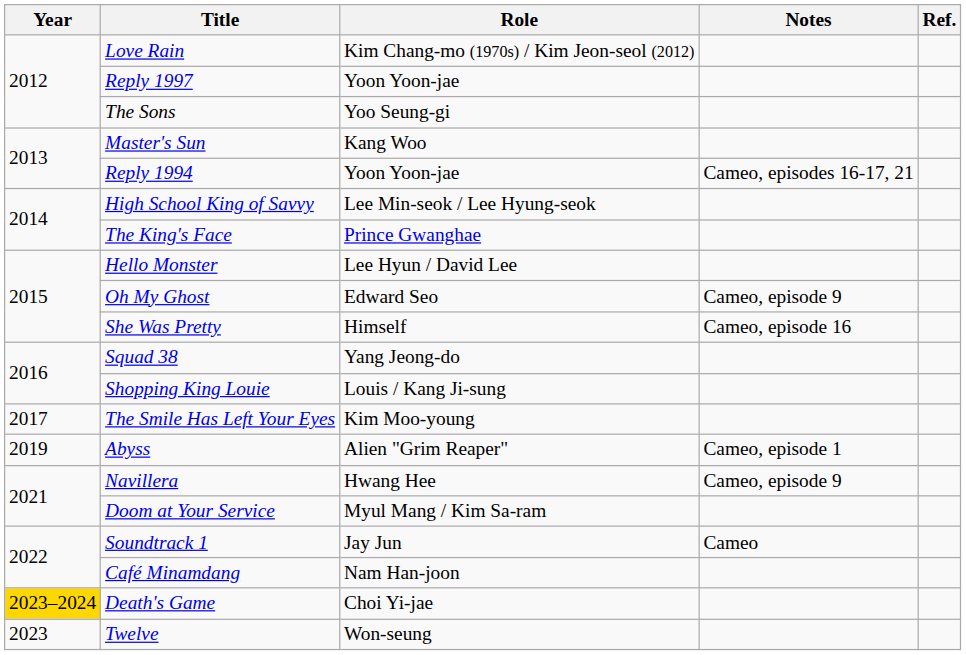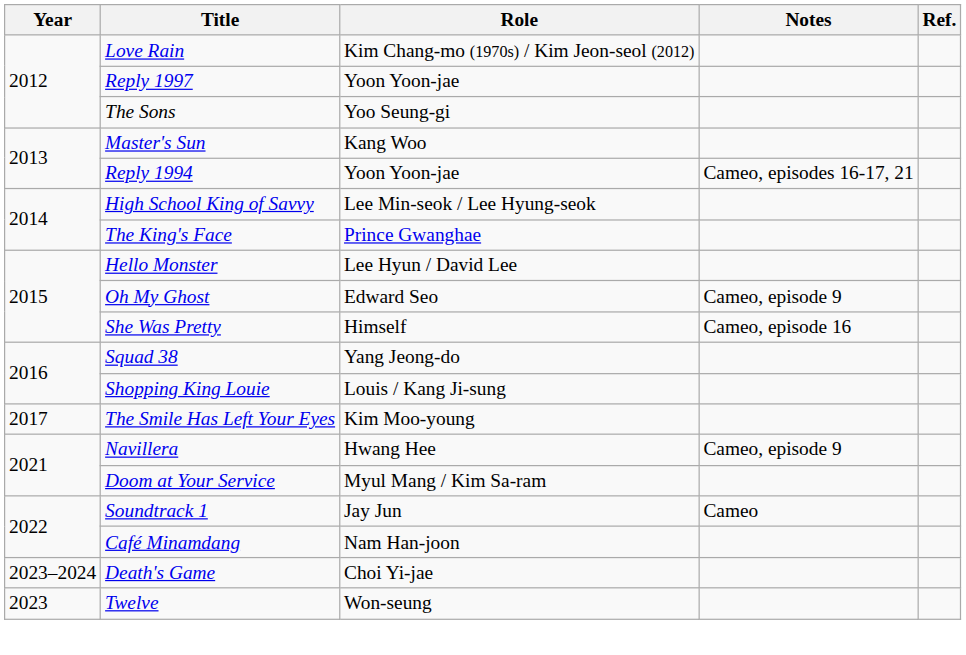- row: 2019 | Abyss | Alien "Grim Reaper" | Cameo, episode 1
Death's Game | Year: gold background -> no background
